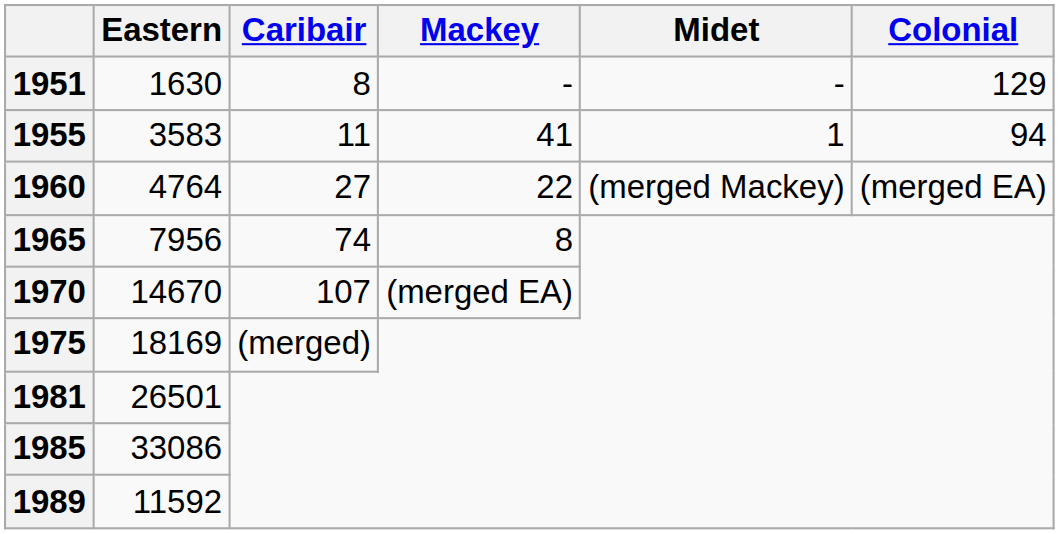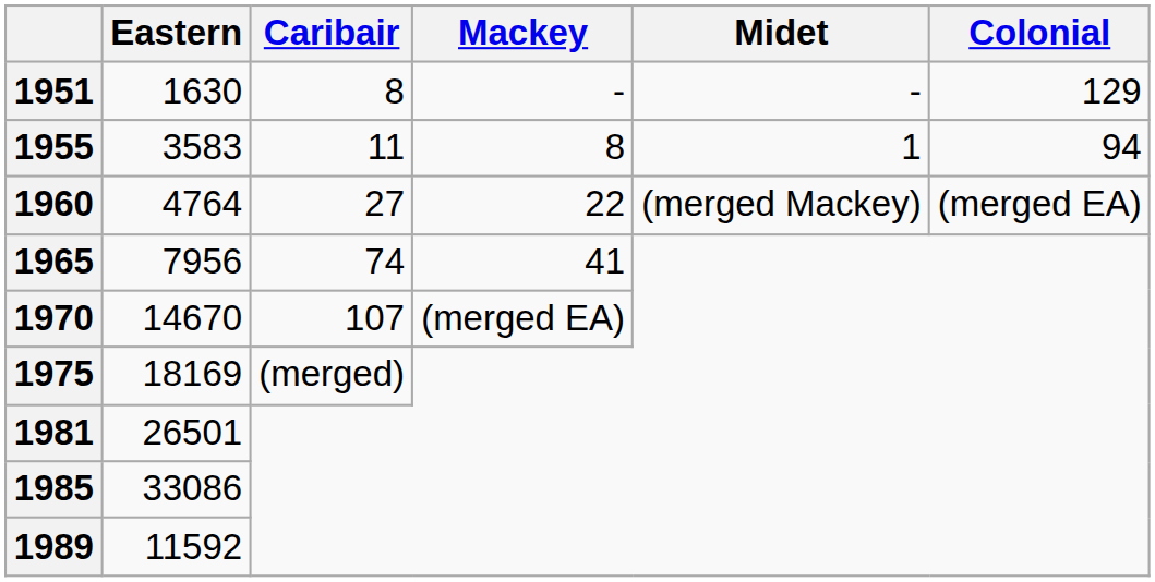1955 | Mackey: 41 -> 8
1965 | Mackey: 8 -> 41
